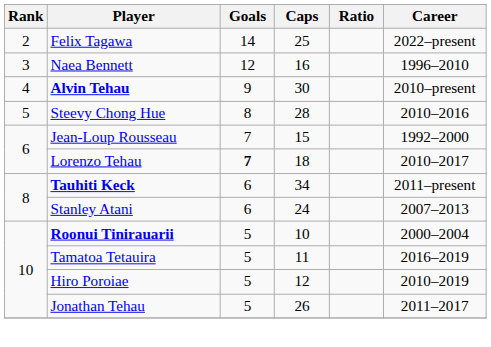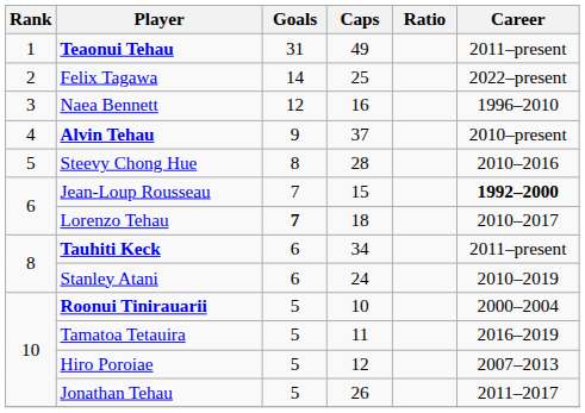+ row: 1 | Teaonui Tehau | 31 | 49 | 2011–present
Alvin Tehau | Caps: 30 -> 37
Jean-Loup Rousseau | Career: normal -> bold
Stanley Atani | Career: 2007–2013 -> 2010–2019
Hiro Poroiae | Career: 2010–2019 -> 2007–2013
